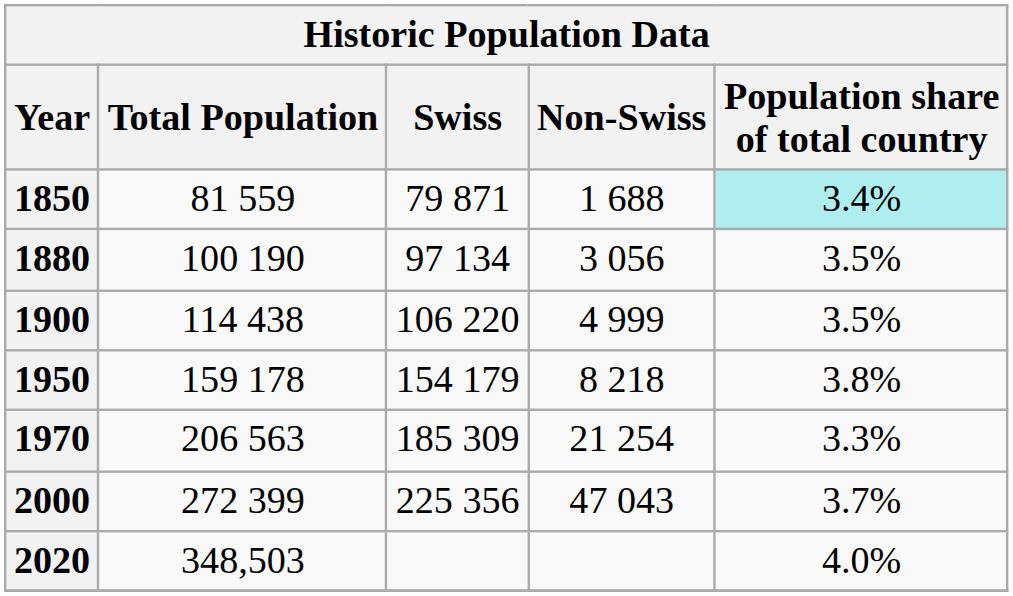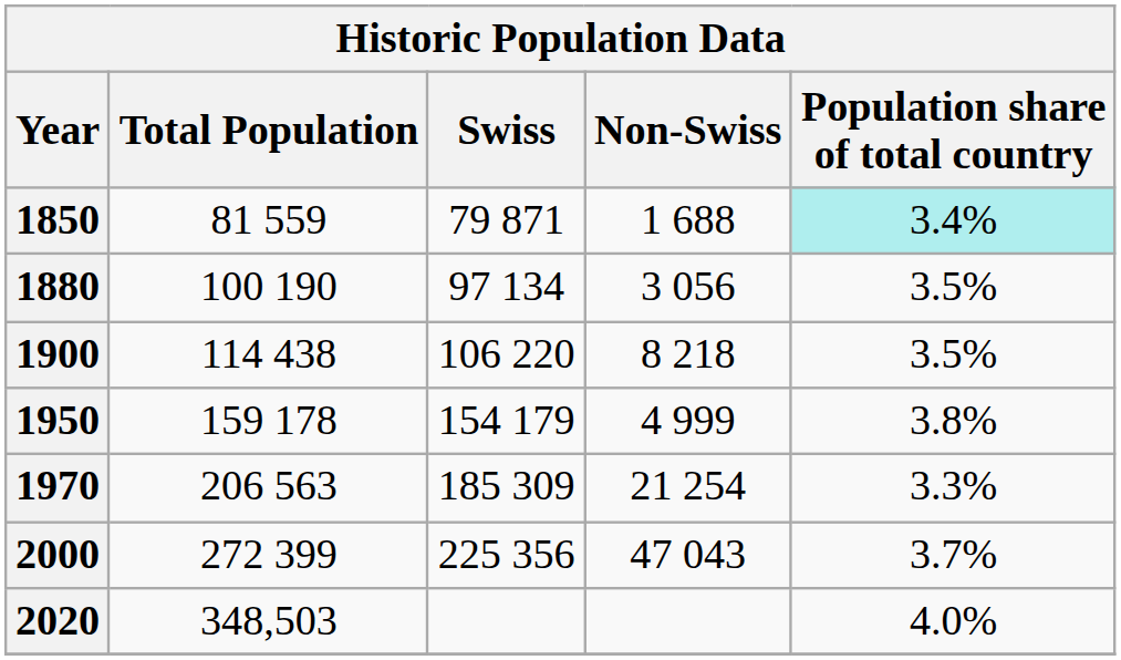1900 | Non-Swiss: 4 999 -> 8 218
1950 | Non-Swiss: 8 218 -> 4 999
